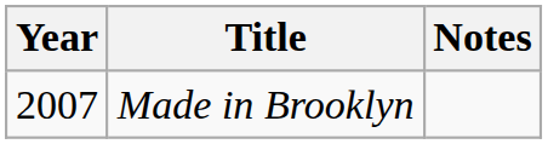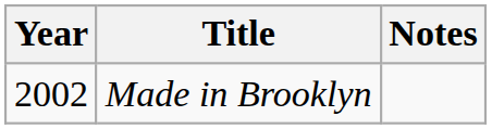Made in Brooklyn | Year: 2007 -> 2002
